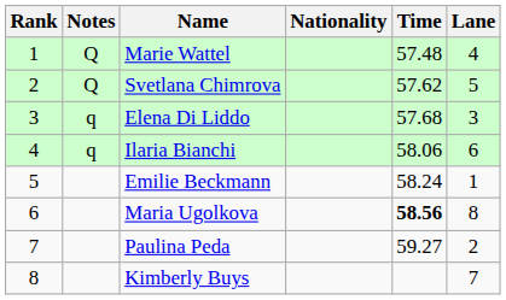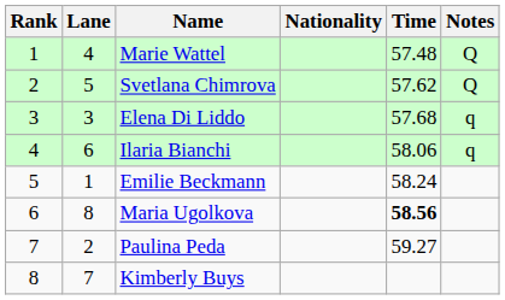columns swapped: Lane <-> Notes
